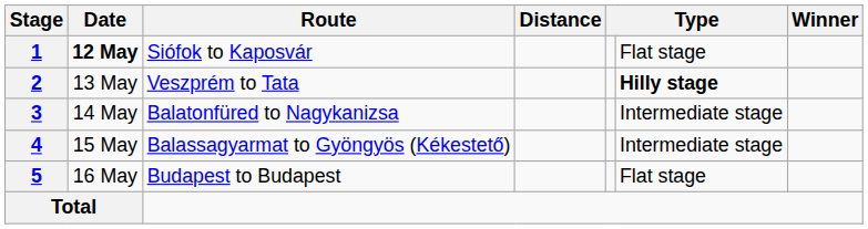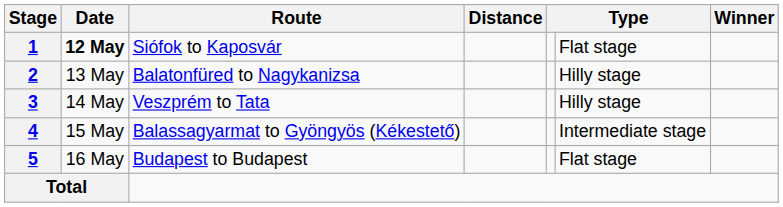2 | Route: Veszprém to Tata -> Balatonfüred to Nagykanizsa
2 | column 6: bold -> normal
3 | Route: Balatonfüred to Nagykanizsa -> Veszprém to Tata
3 | column 6: Intermediate stage -> Hilly stage
